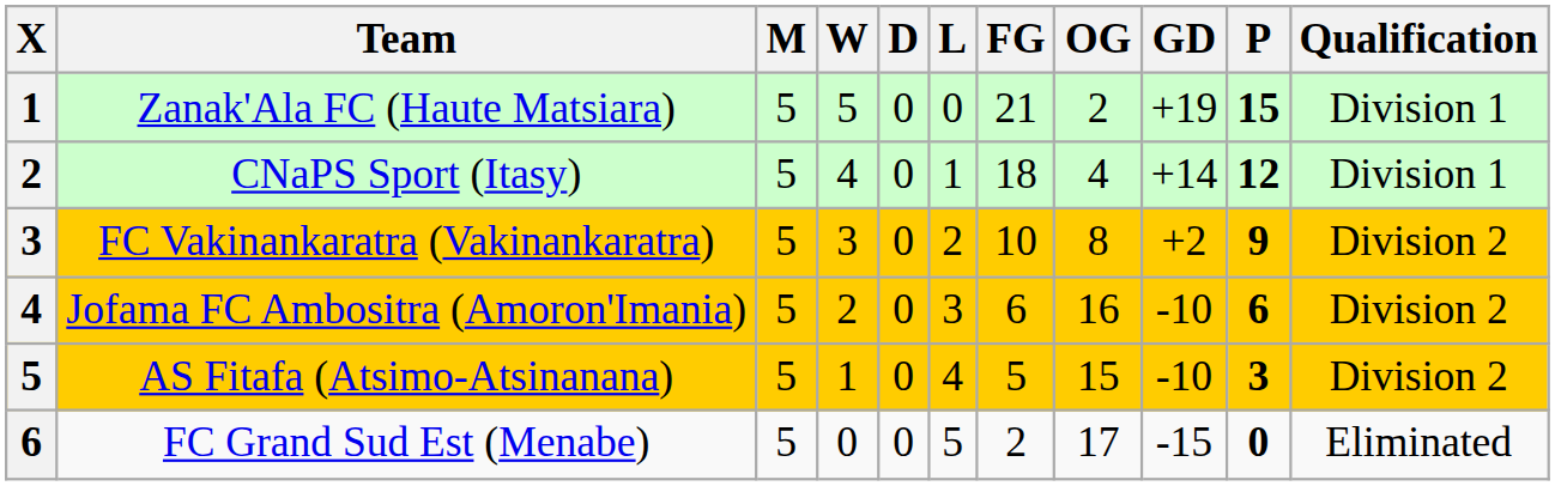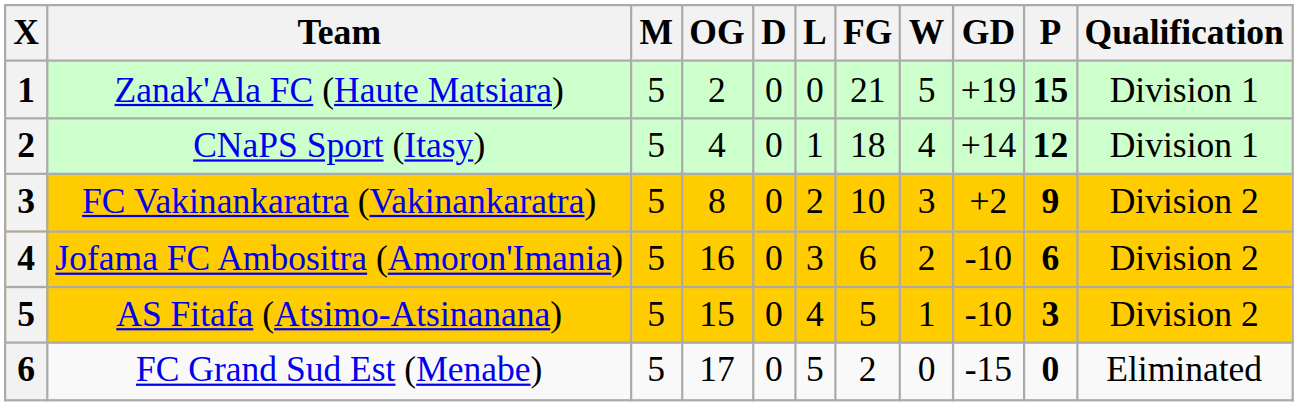columns swapped: W <-> OG
